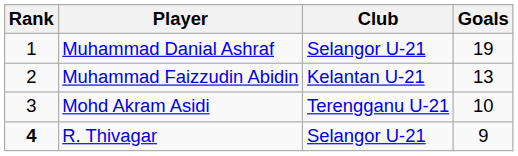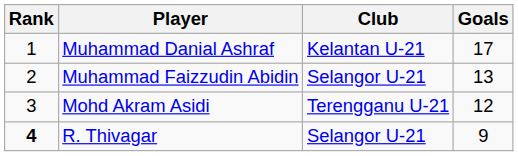Muhammad Danial Ashraf | Club: Selangor U-21 -> Kelantan U-21
Muhammad Danial Ashraf | Goals: 19 -> 17
Muhammad Faizzudin Abidin | Club: Kelantan U-21 -> Selangor U-21
Mohd Akram Asidi | Goals: 10 -> 12
